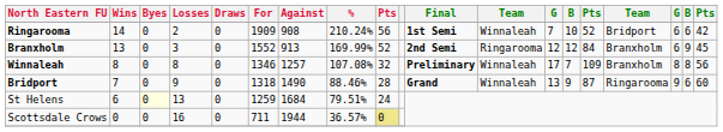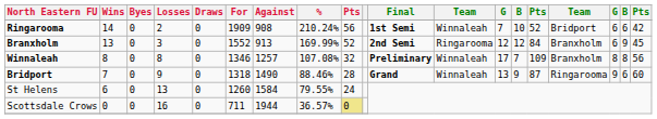St Helens | Byes: lightyellow background -> no background
St Helens | For: 1259 -> 1260
St Helens | Against: 1684 -> 1584
St Helens | %: 79.51% -> 79.55%
